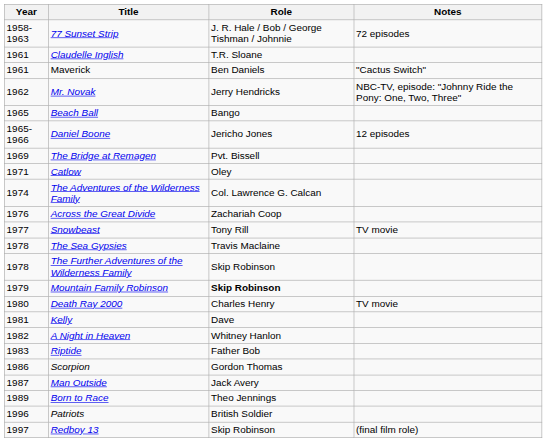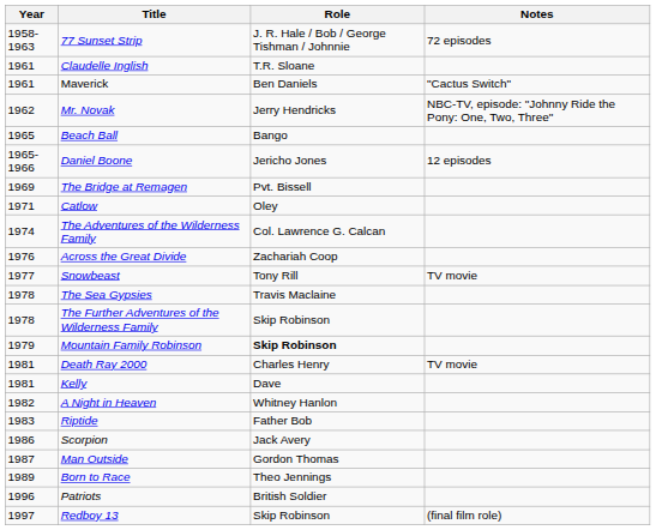Death Ray 2000 | Year: 1980 -> 1981
Scorpion | Role: Gordon Thomas -> Jack Avery
Man Outside | Role: Jack Avery -> Gordon Thomas
